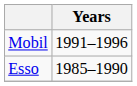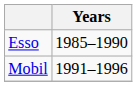rows swapped: Esso <-> Mobil
